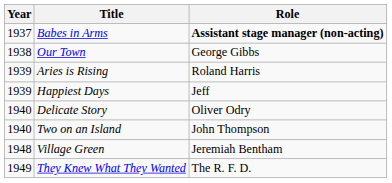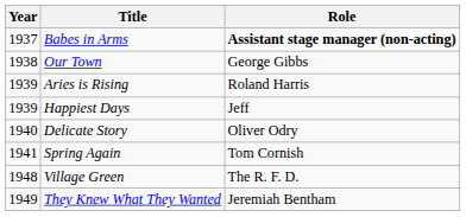- row: 1940 | Two on an Island | John Thompson
+ row: 1941 | Spring Again | Tom Cornish
Village Green | Role: Jeremiah Bentham -> The R. F. D.
They Knew What They Wanted | Role: The R. F. D. -> Jeremiah Bentham
